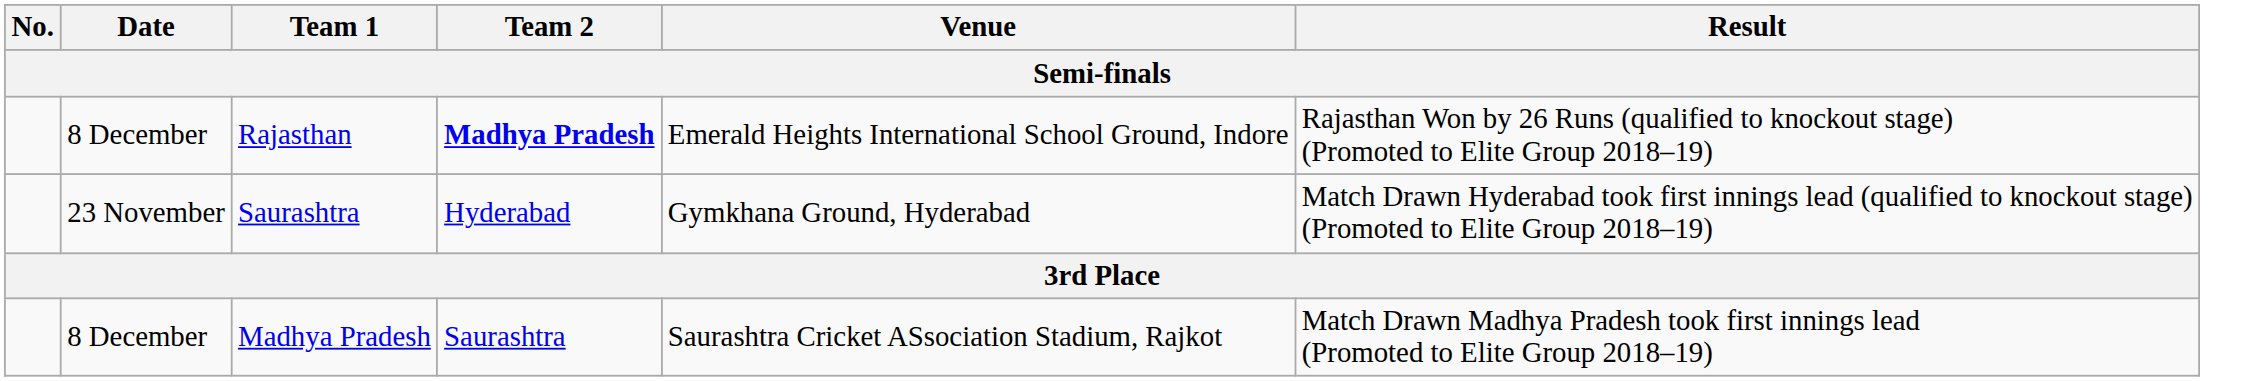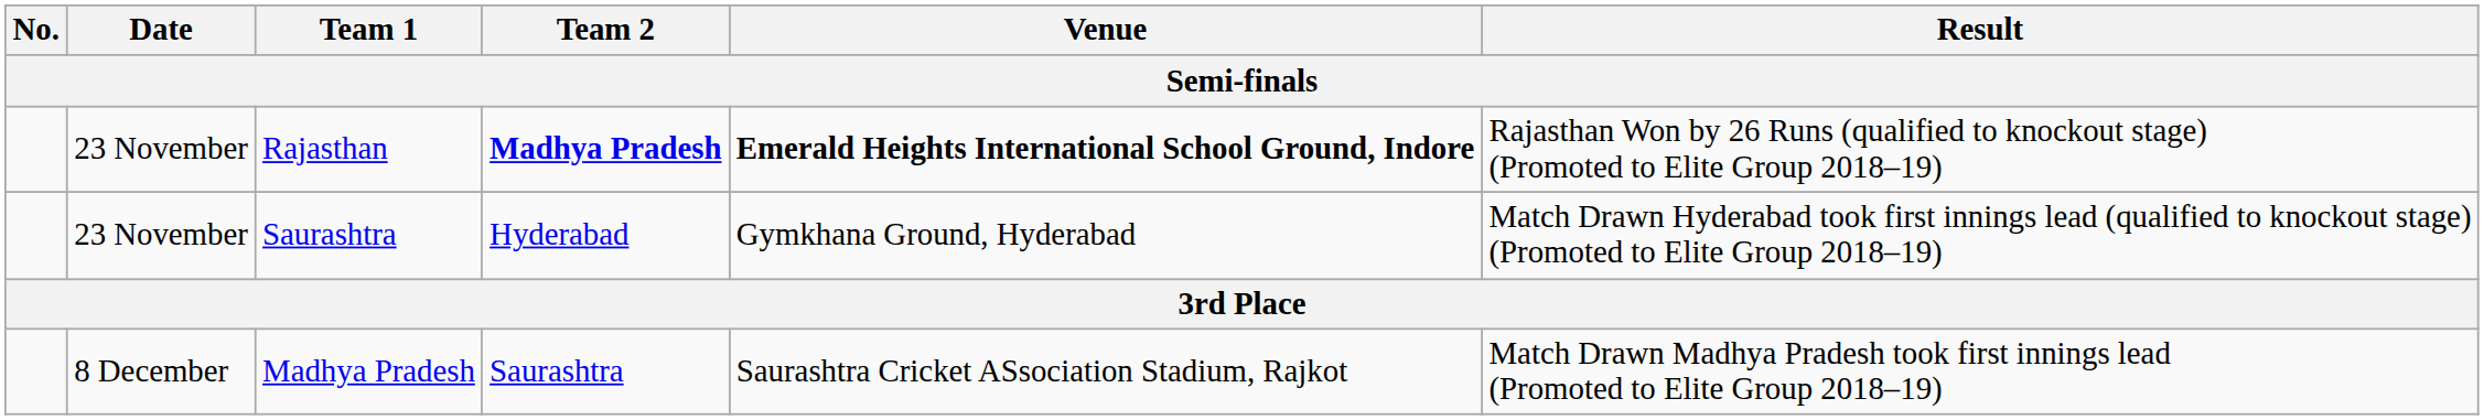Rajasthan | Date: 8 December -> 23 November
Rajasthan | Venue: normal -> bold
